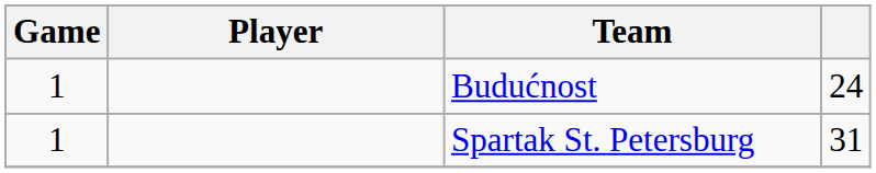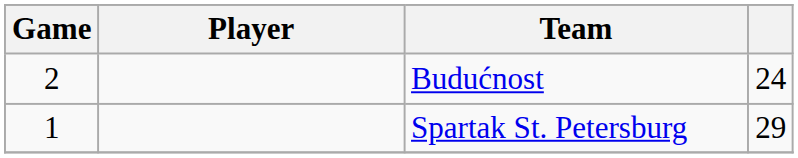Budućnost | Game: 1 -> 2
Spartak St. Petersburg | column 4: 31 -> 29
